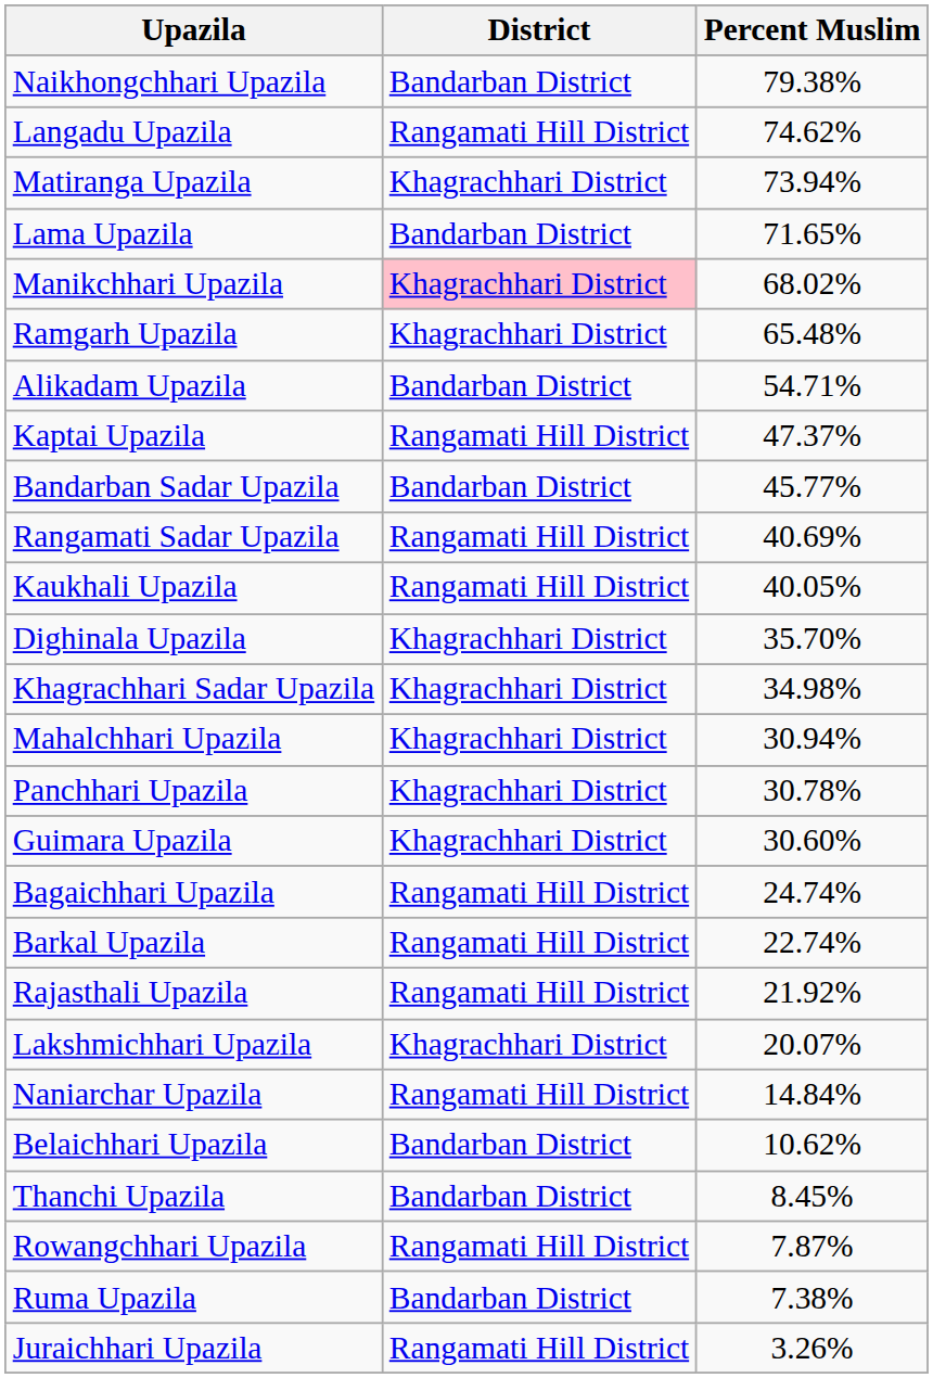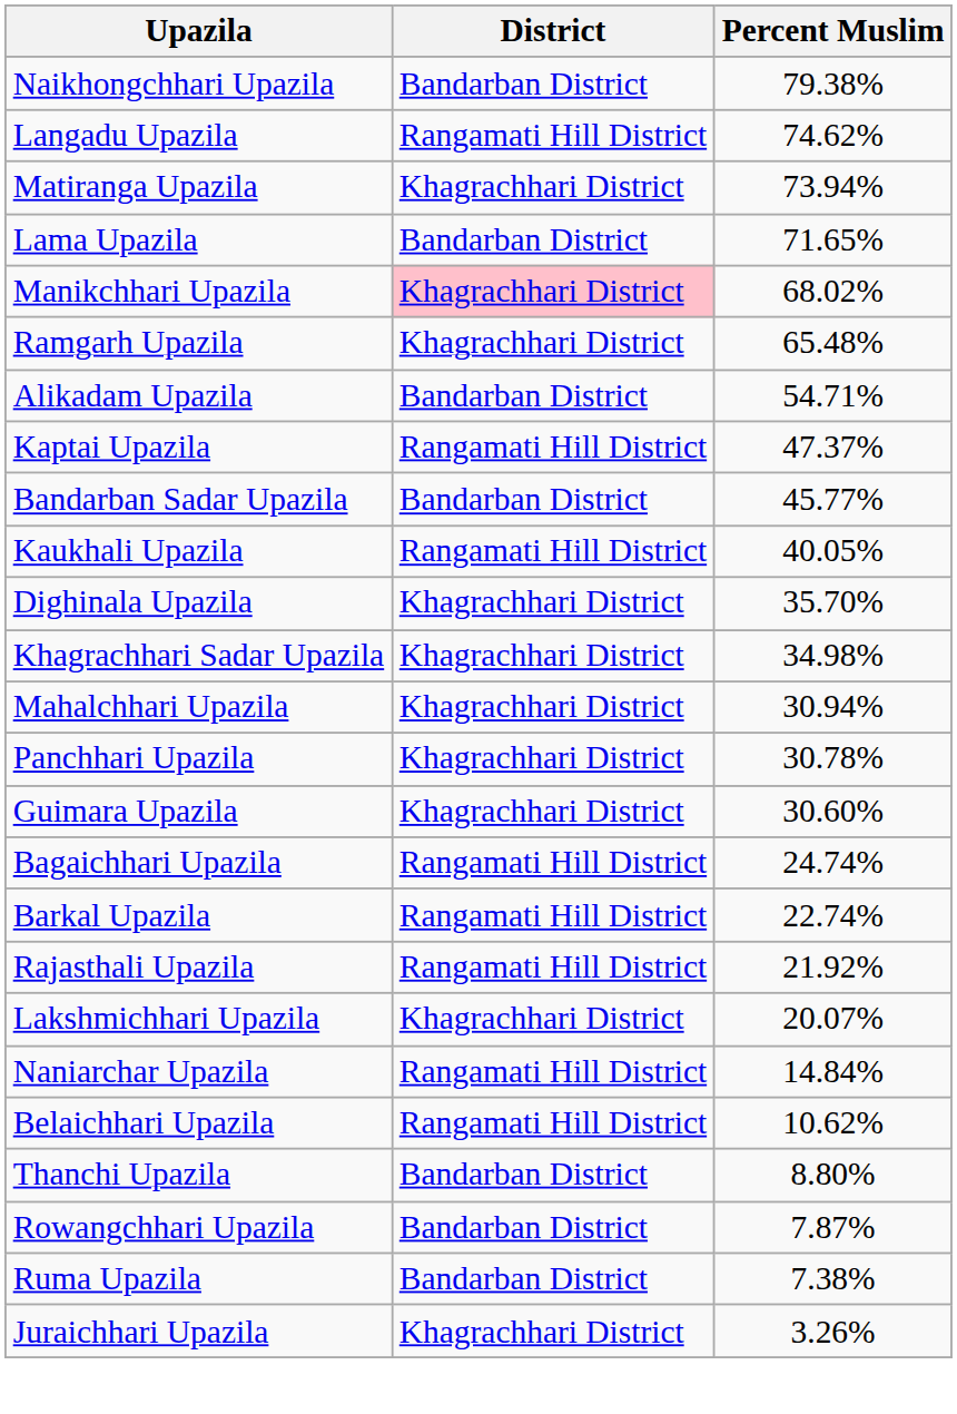- row: Rangamati Sadar Upazila | Rangamati Hill District | 40.69%
Belaichhari Upazila | District: Bandarban District -> Rangamati Hill District
Thanchi Upazila | Percent Muslim: 8.45% -> 8.80%
Rowangchhari Upazila | District: Rangamati Hill District -> Bandarban District
Juraichhari Upazila | District: Rangamati Hill District -> Khagrachhari District
